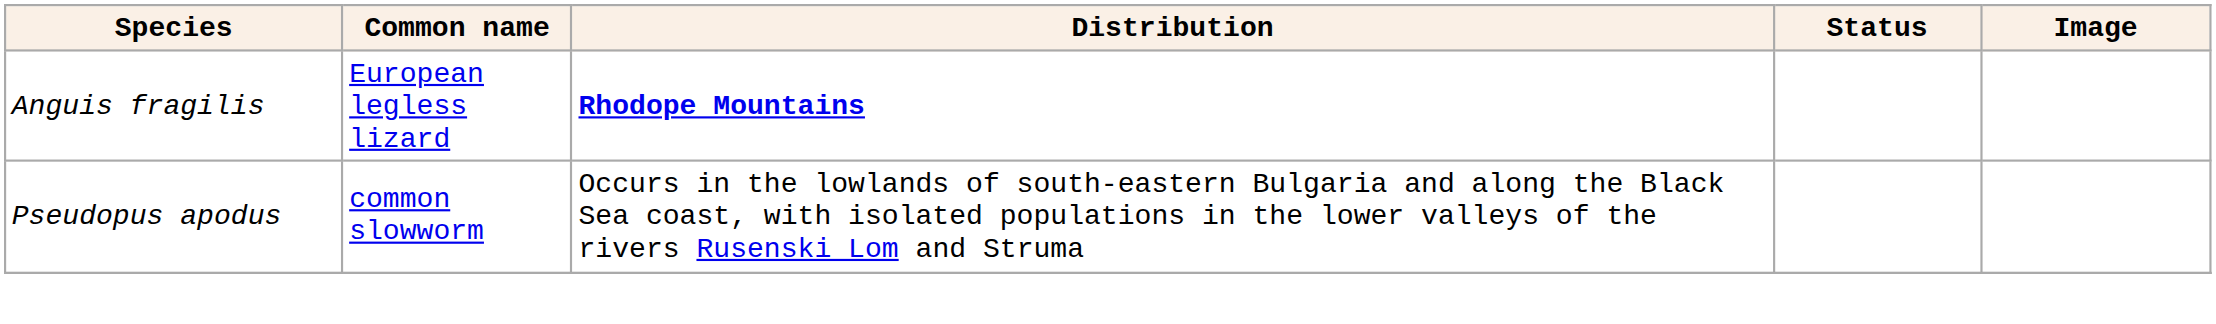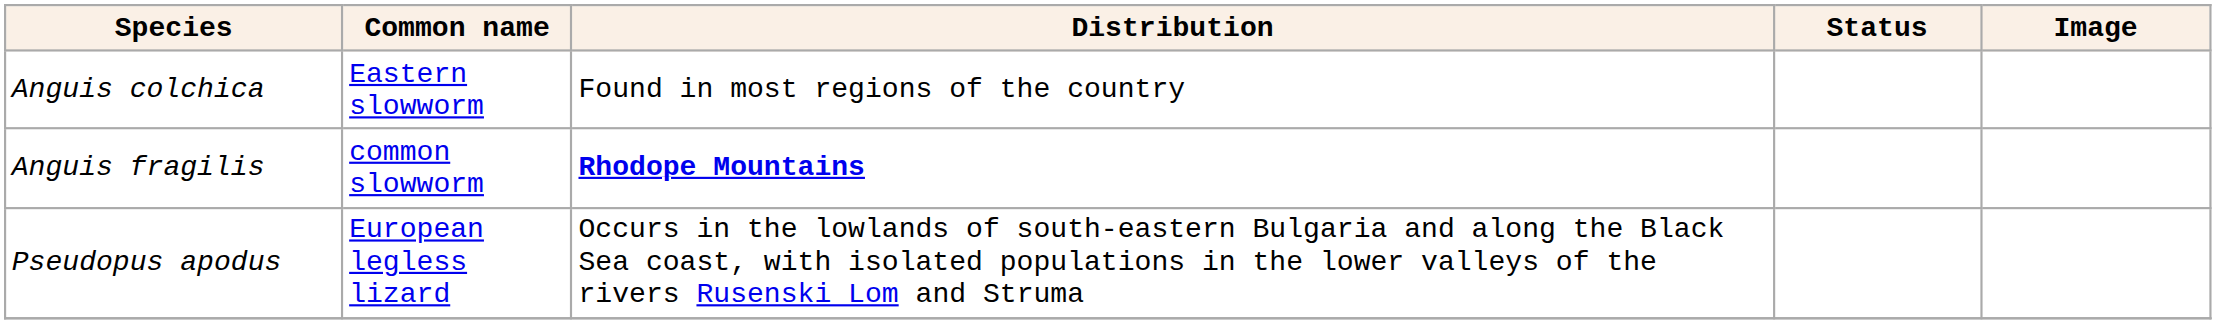+ row: Anguis colchica | Eastern slowworm | Found in most regions of the country
Anguis fragilis | Common name: European legless lizard -> common slowworm
Pseudopus apodus | Common name: common slowworm -> European legless lizard
